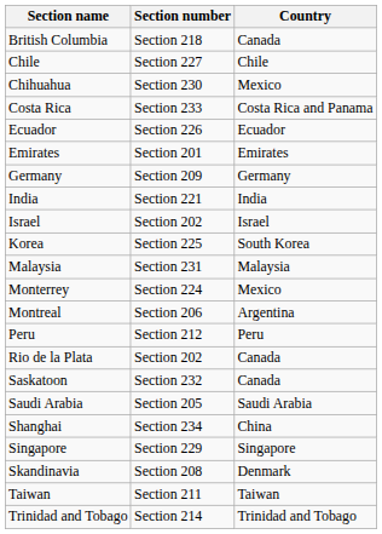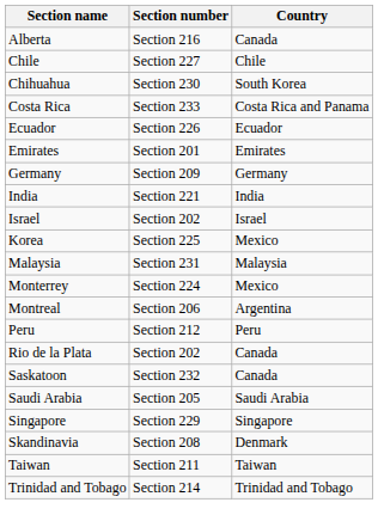+ row: Alberta | Section 216 | Canada
- row: British Columbia | Section 218 | Canada
Chihuahua | Country: Mexico -> South Korea
Korea | Country: South Korea -> Mexico
- row: Shanghai | Section 234 | China
